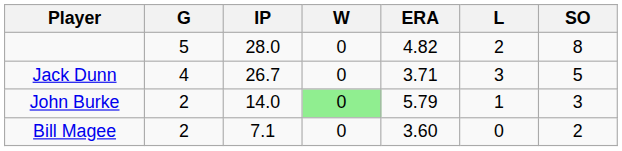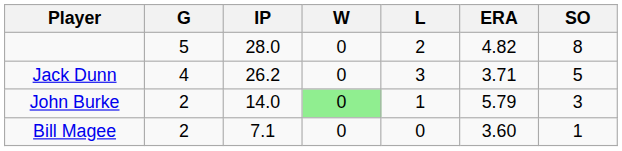columns swapped: L <-> ERA
Jack Dunn | IP: 26.7 -> 26.2
Bill Magee | SO: 2 -> 1
